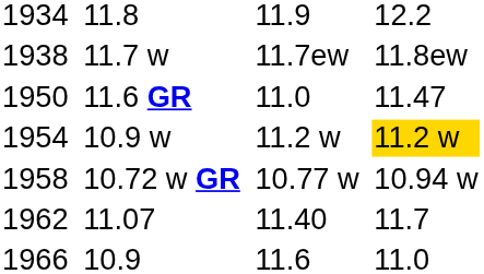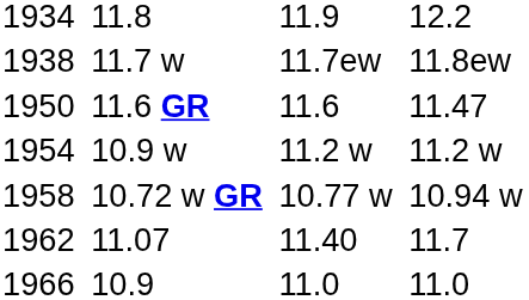1950 | column 5: 11.0 -> 11.6
1954 | column 7: gold background -> no background
1966 | column 5: 11.6 -> 11.0
